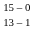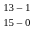rows swapped: 15 – 0 <-> 13 – 1
